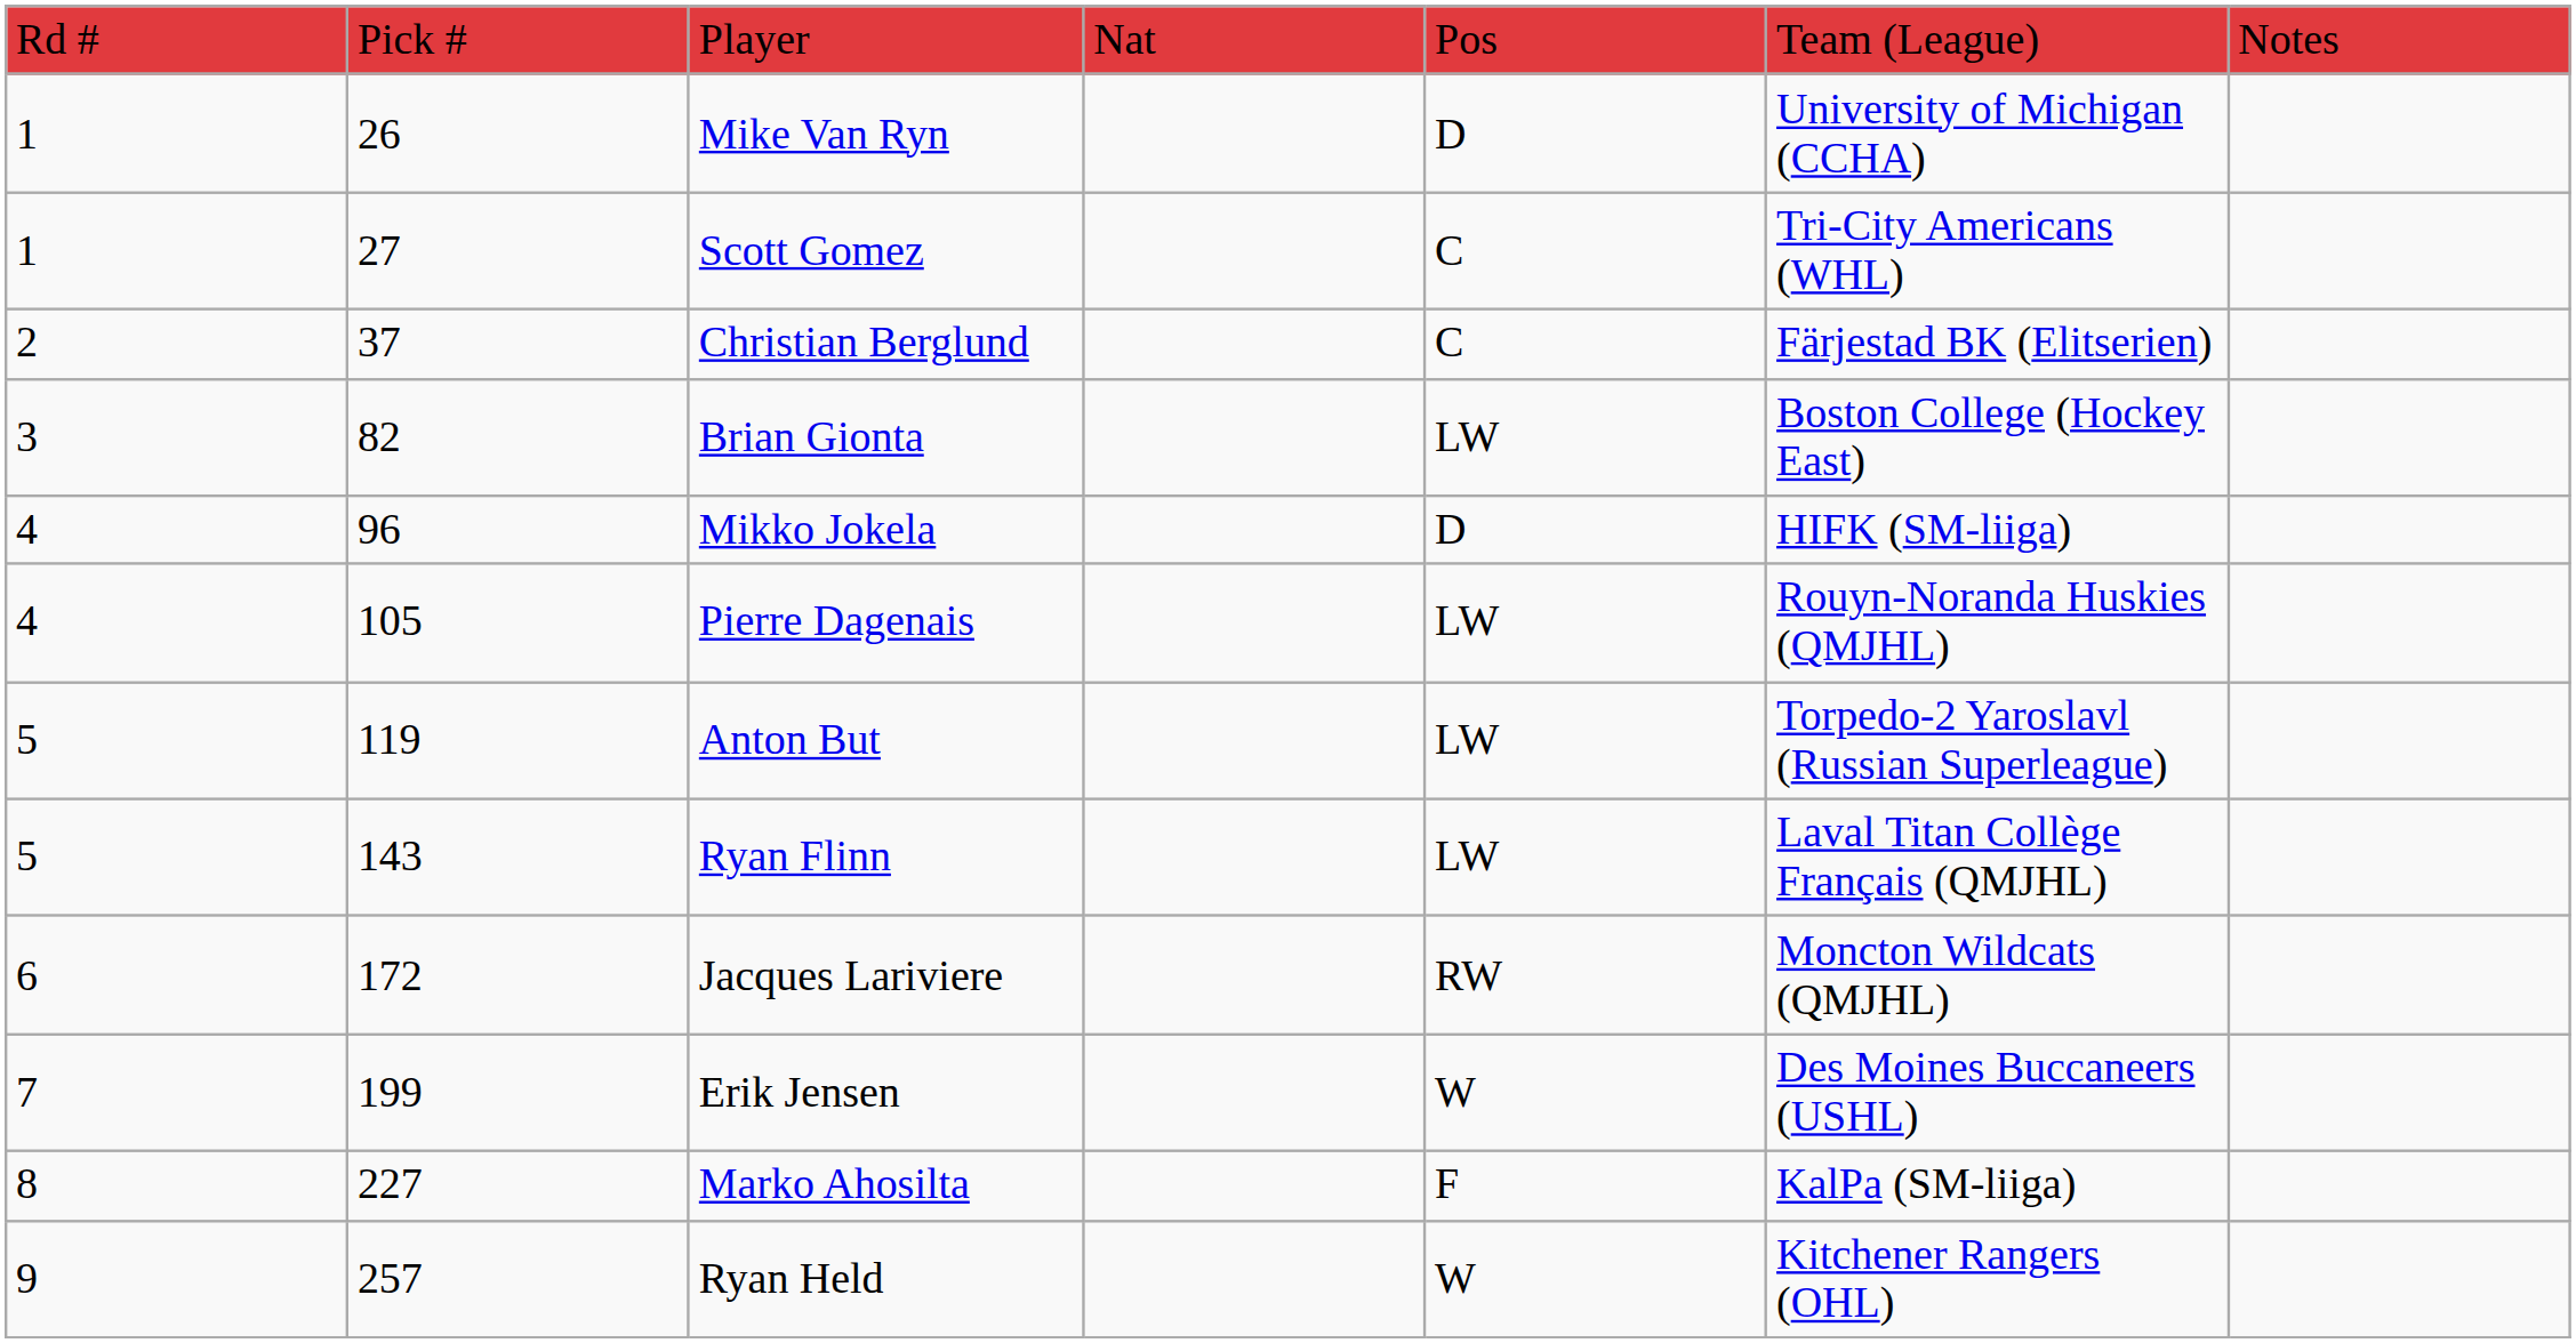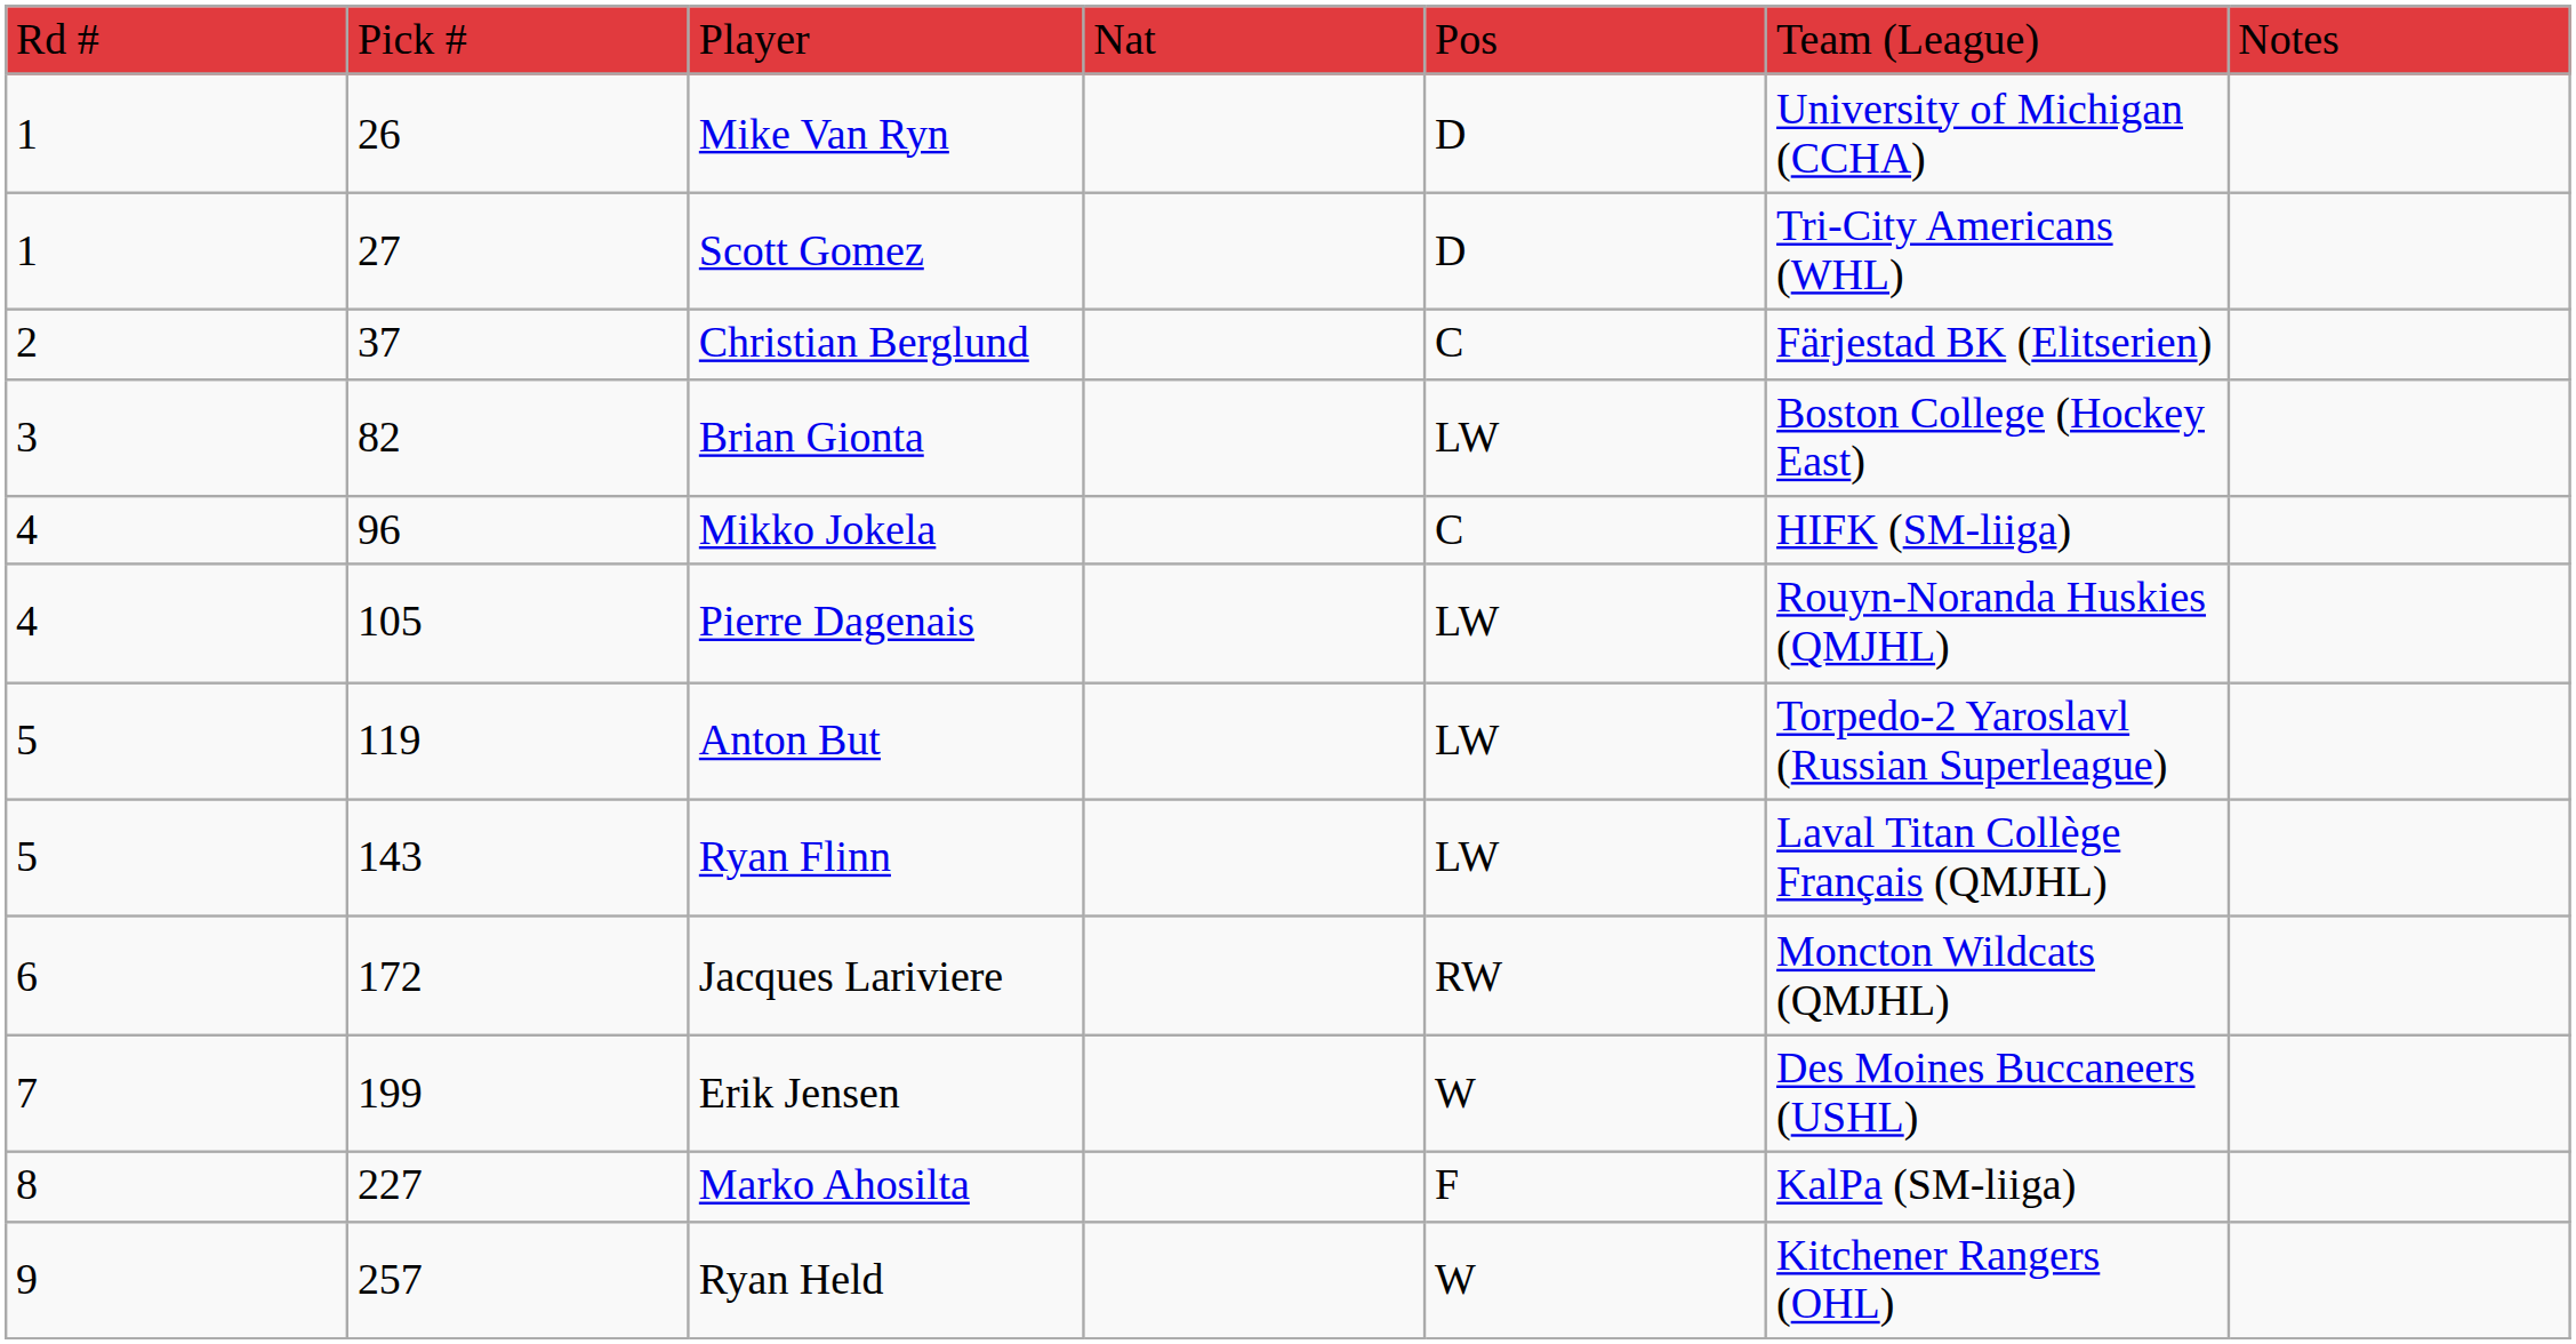Scott Gomez | column 5: C -> D
Mikko Jokela | column 5: D -> C
